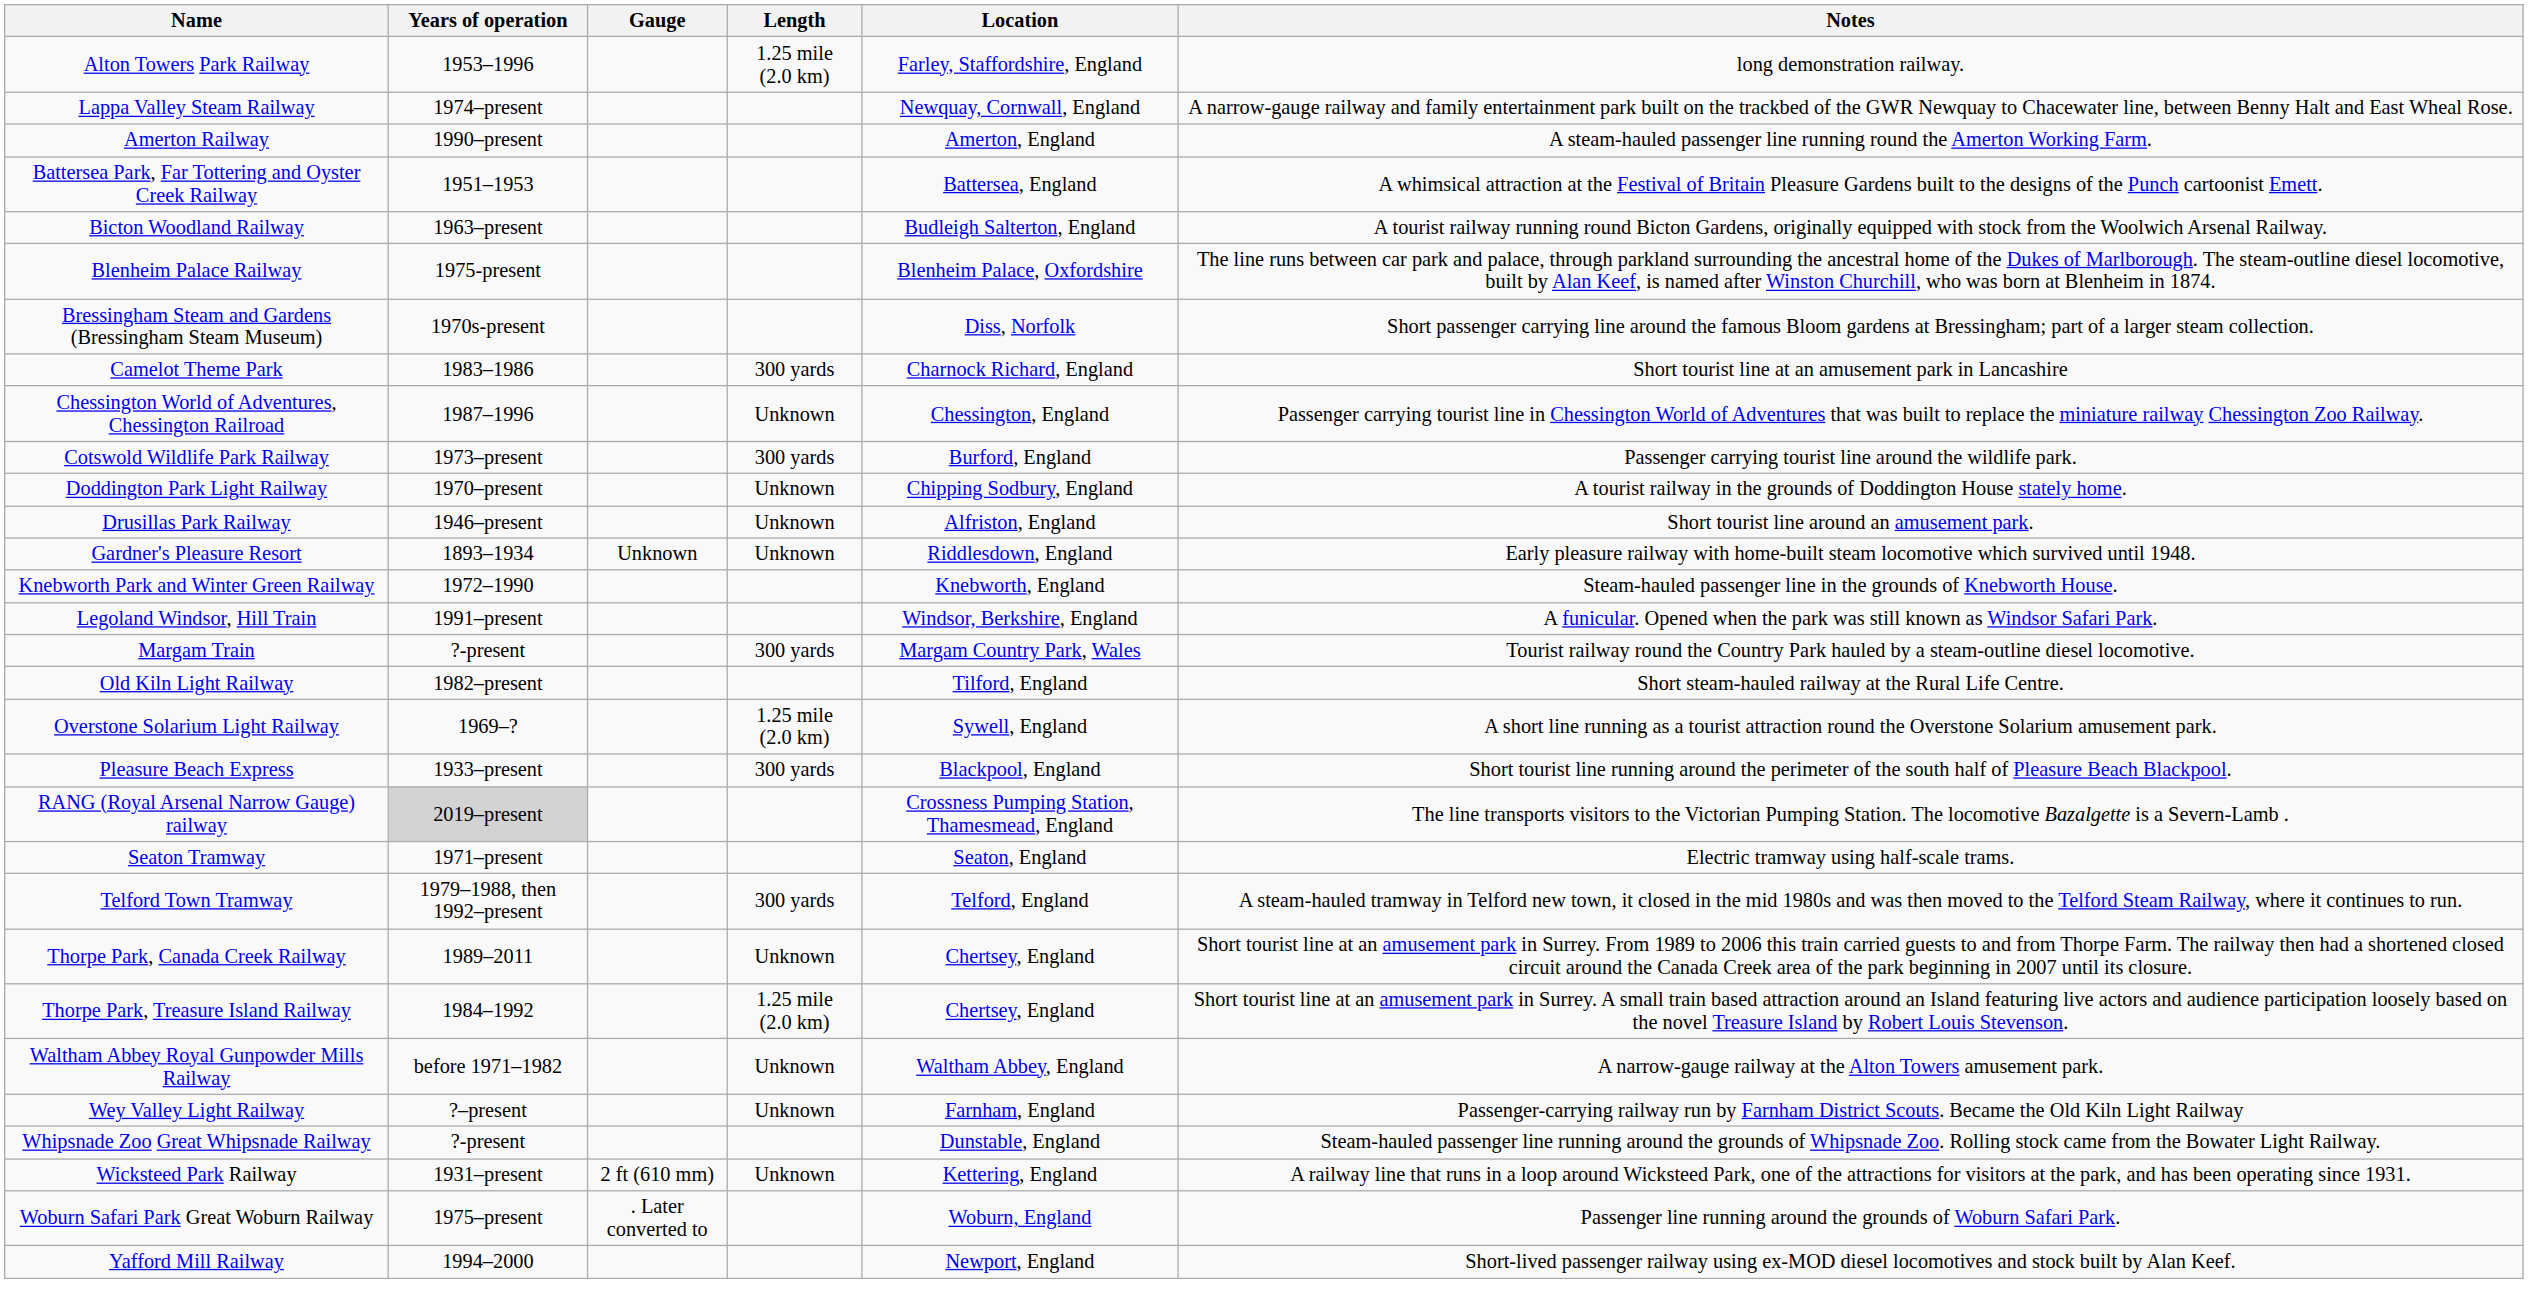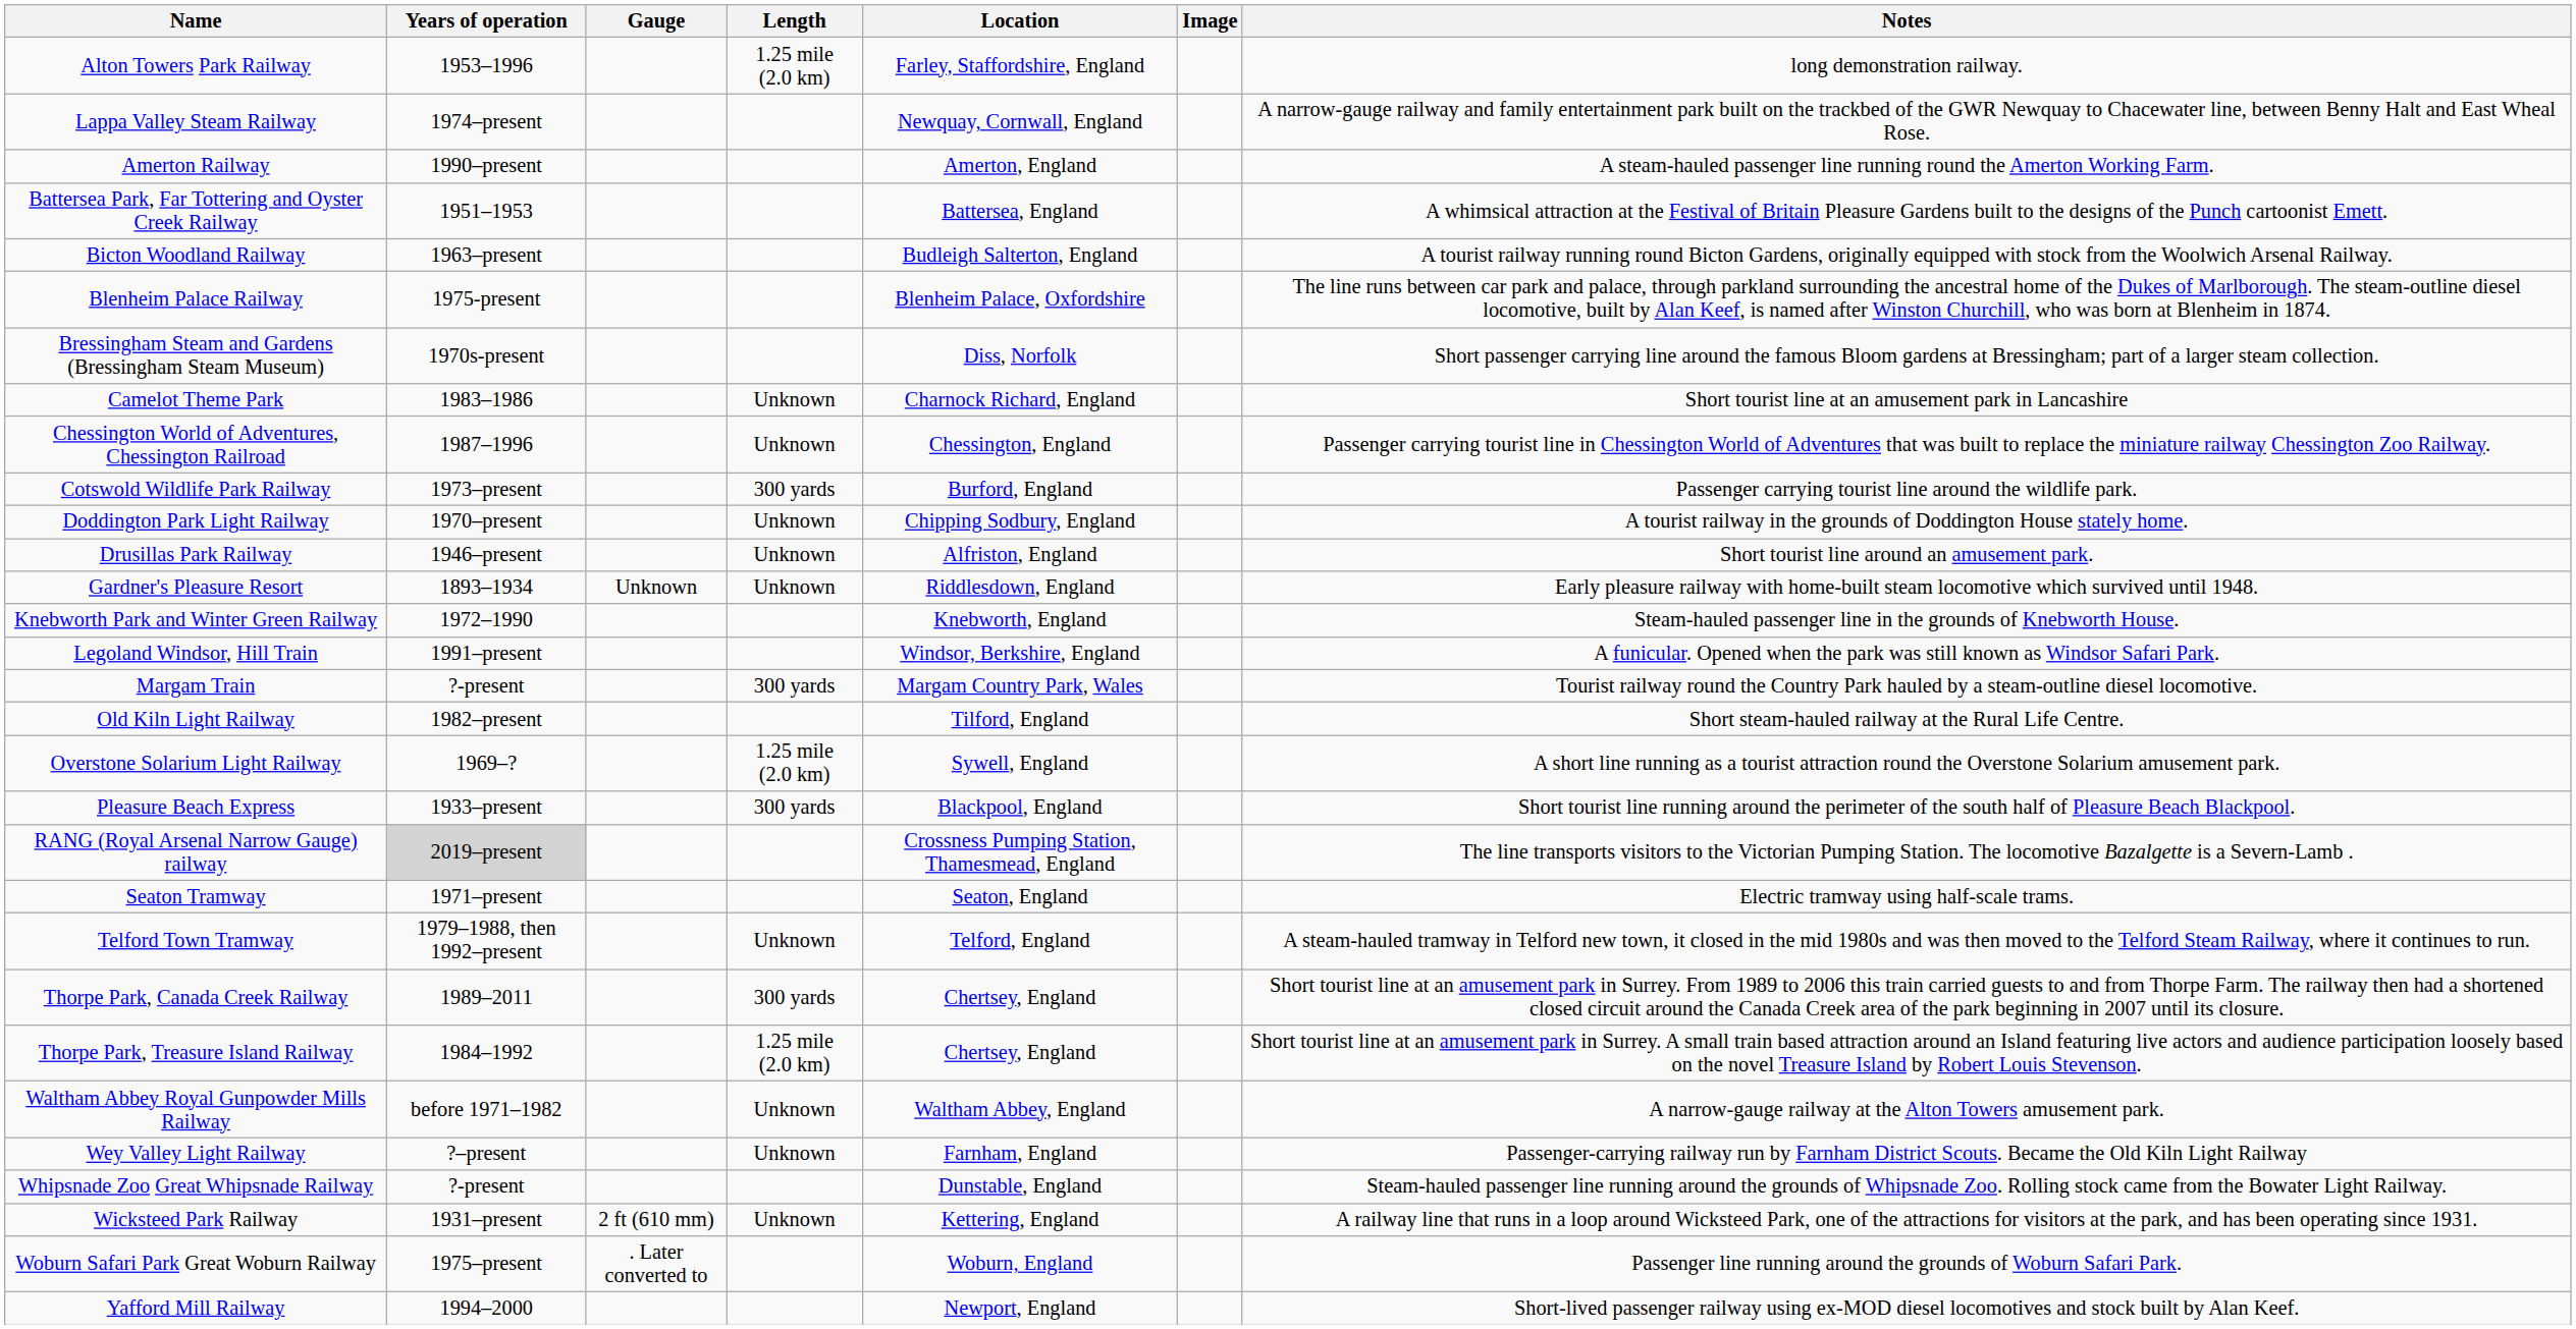+ column: Image
Camelot Theme Park | Length: 300 yards -> Unknown
Telford Town Tramway | Length: 300 yards -> Unknown
Thorpe Park, Canada Creek Railway | Length: Unknown -> 300 yards
